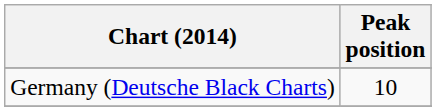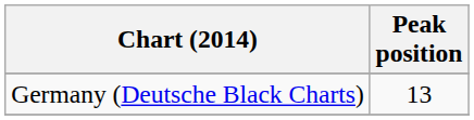Germany (Deutsche Black Charts) | Peak position: 10 -> 13
